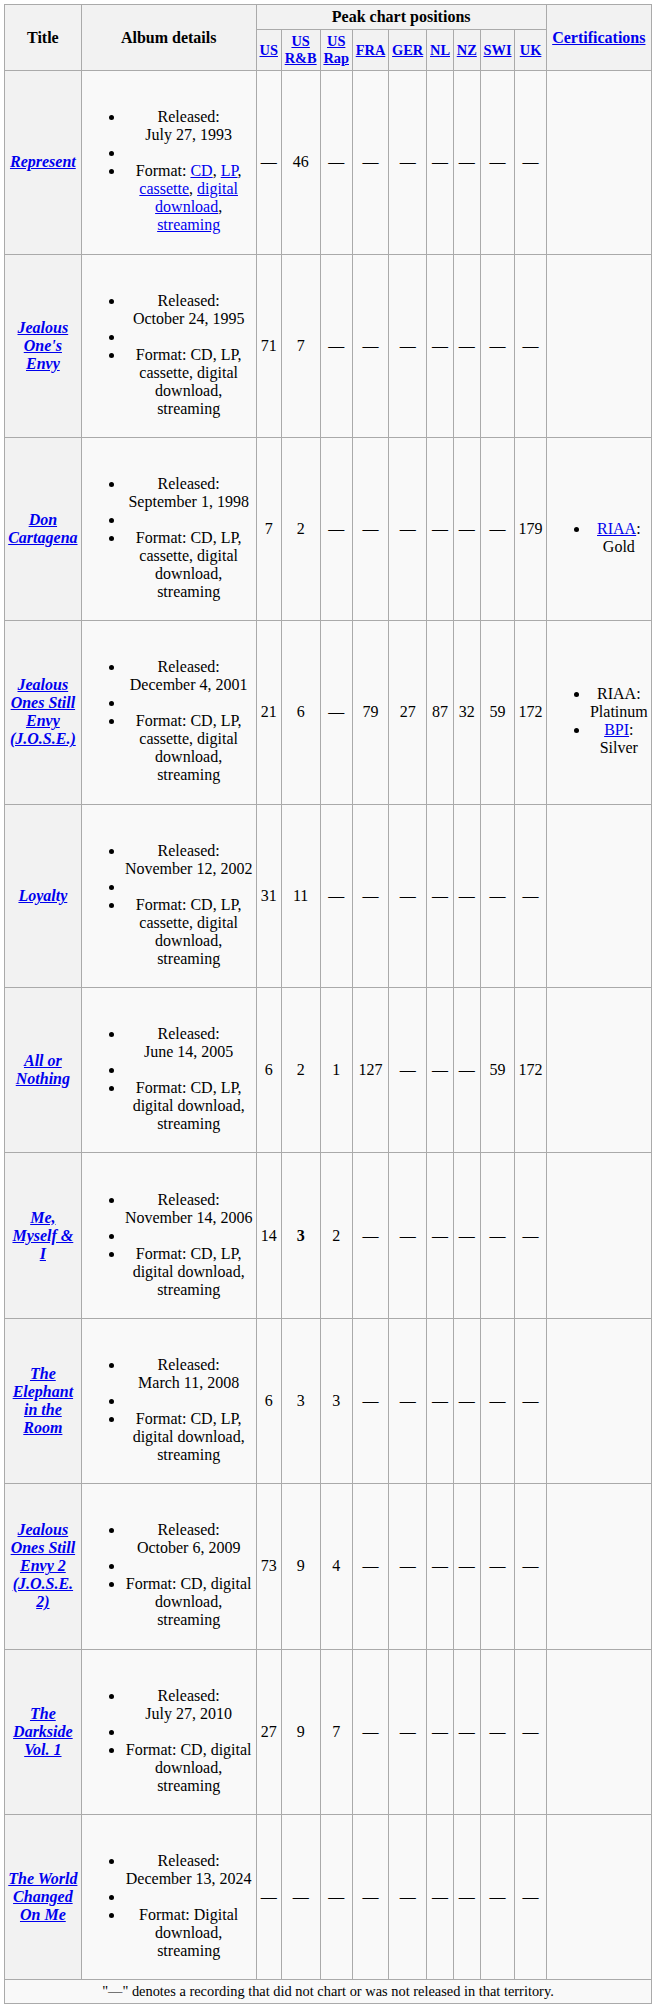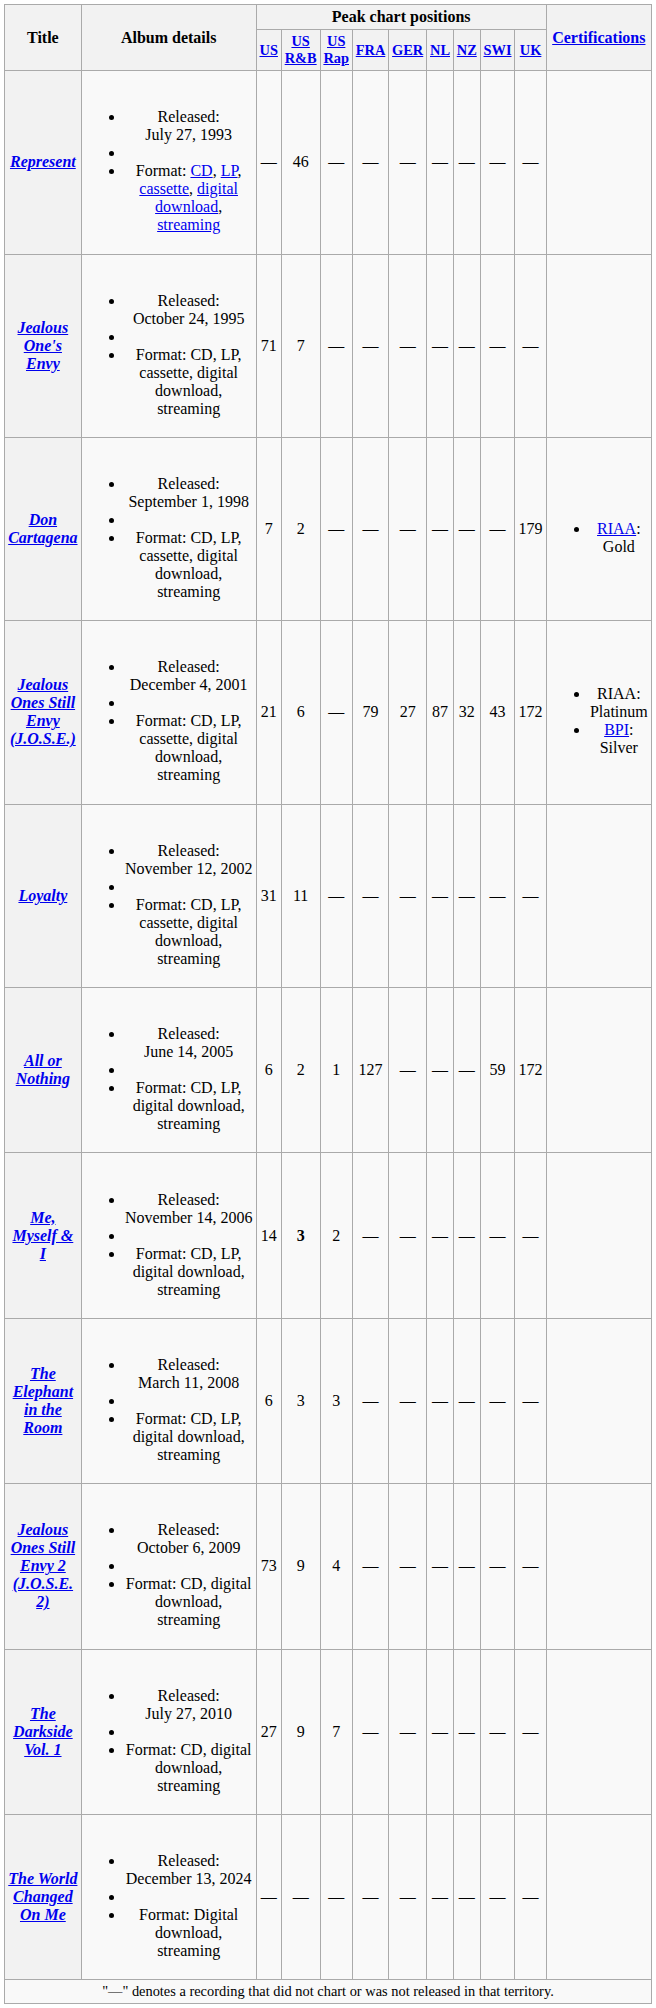Jealous Ones Still Envy (J.O.S.E.) | Peak chart positions / SWI: 59 -> 43
